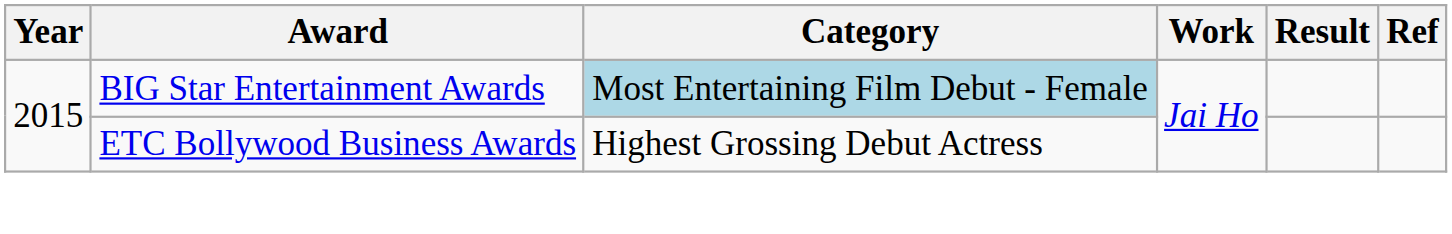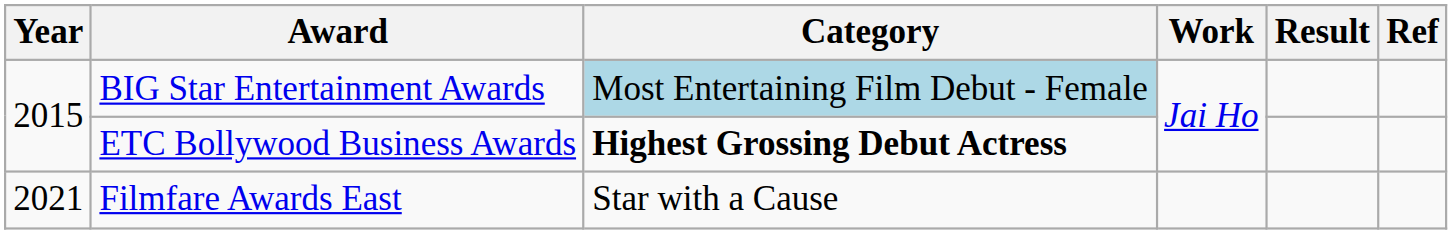ETC Bollywood Business Awards | Category: normal -> bold
+ row: 2021 | Filmfare Awards East | Star with a Cause
